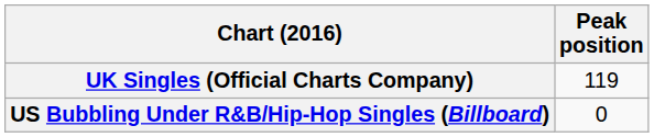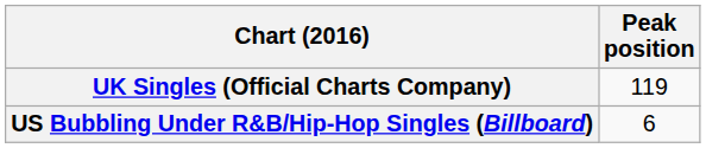US Bubbling Under R&B/Hip-Hop Singles (Billboard) | Peak position: 0 -> 6
